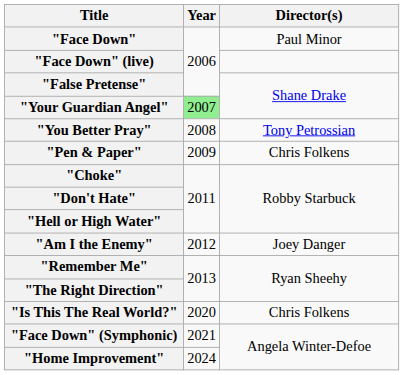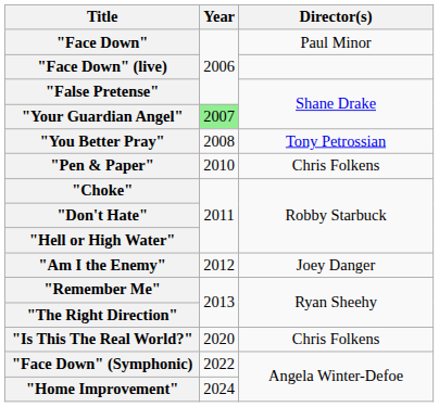"Pen & Paper" | Year: 2009 -> 2010
"Face Down" (Symphonic) | Year: 2021 -> 2022
